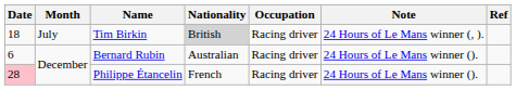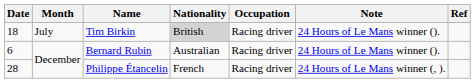Tim Birkin | Note: 24 Hours of Le Mans winner (, ). -> 24 Hours of Le Mans winner ().
Philippe Étancelin | Date: pink background -> no background
Philippe Étancelin | Note: 24 Hours of Le Mans winner (). -> 24 Hours of Le Mans winner (, ).
